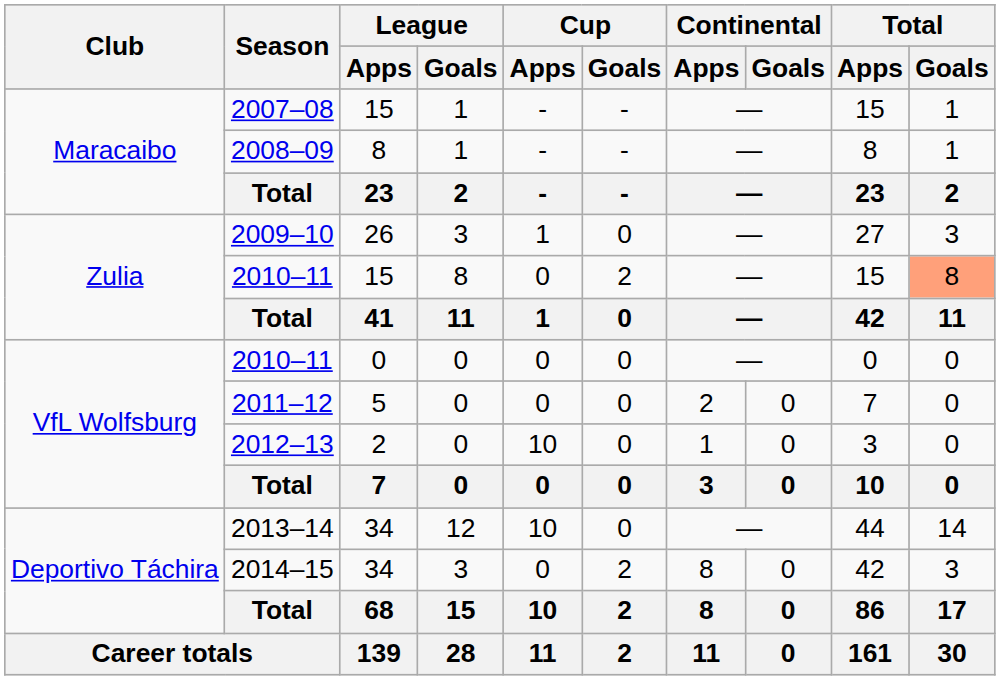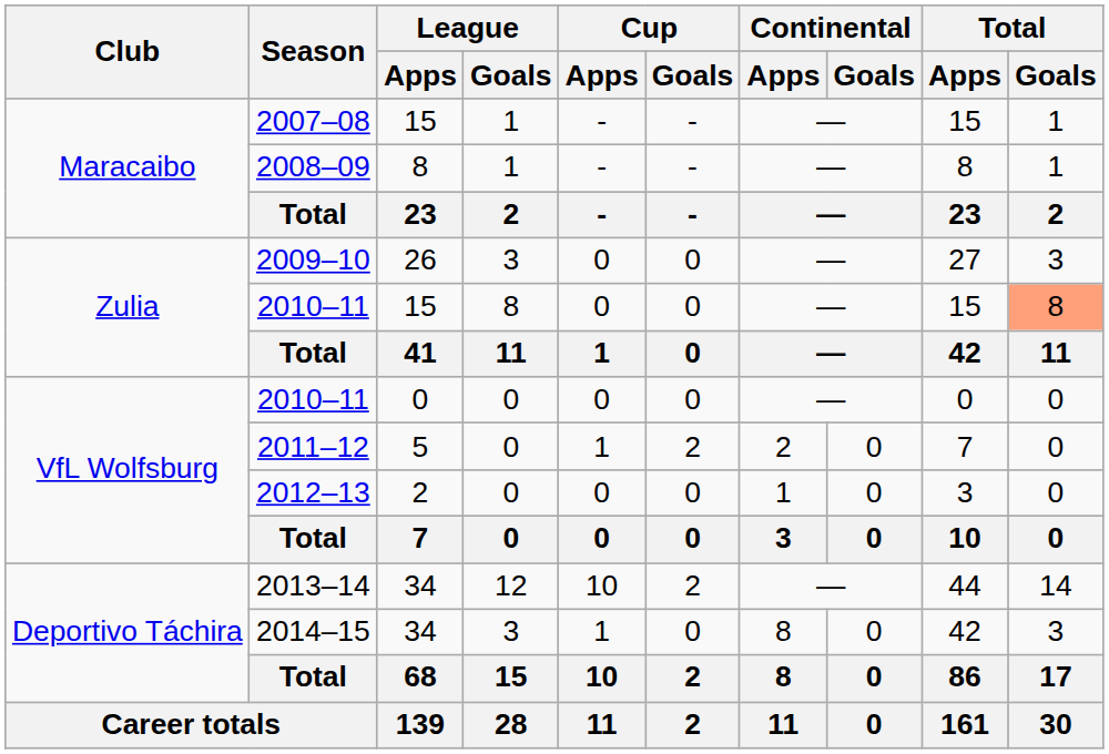2009–10 | Cup / Apps: 1 -> 0
2010–11 / 15 | Cup / Goals: 2 -> 0
2011–12 | Cup / Apps: 0 -> 1
2011–12 | Cup / Goals: 0 -> 2
2012–13 | Cup / Apps: 10 -> 0
2013–14 | Cup / Goals: 0 -> 2
2014–15 | Cup / Apps: 0 -> 1
2014–15 | Cup / Goals: 2 -> 0
